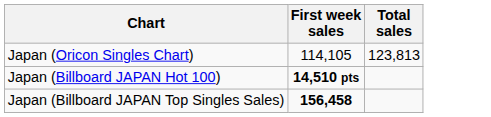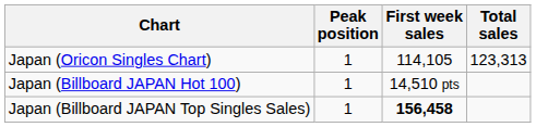+ column: Peak position | 1 | 1 | 1
Japan (Oricon Singles Chart) | Total sales: 123,813 -> 123,313
Japan (Billboard JAPAN Hot 100) | First week sales: bold -> normal
